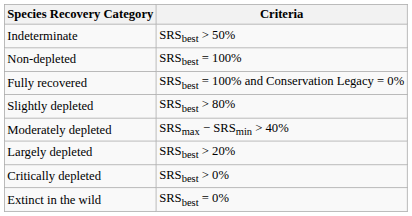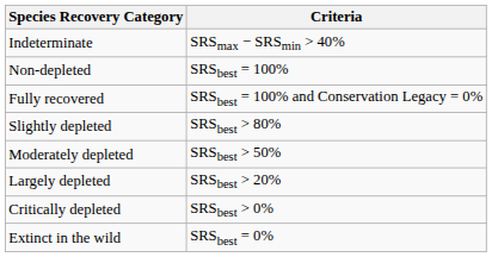Indeterminate | Criteria: SRSbest > 50% -> SRSmax − SRSmin > 40%
Moderately depleted | Criteria: SRSmax − SRSmin > 40% -> SRSbest > 50%
